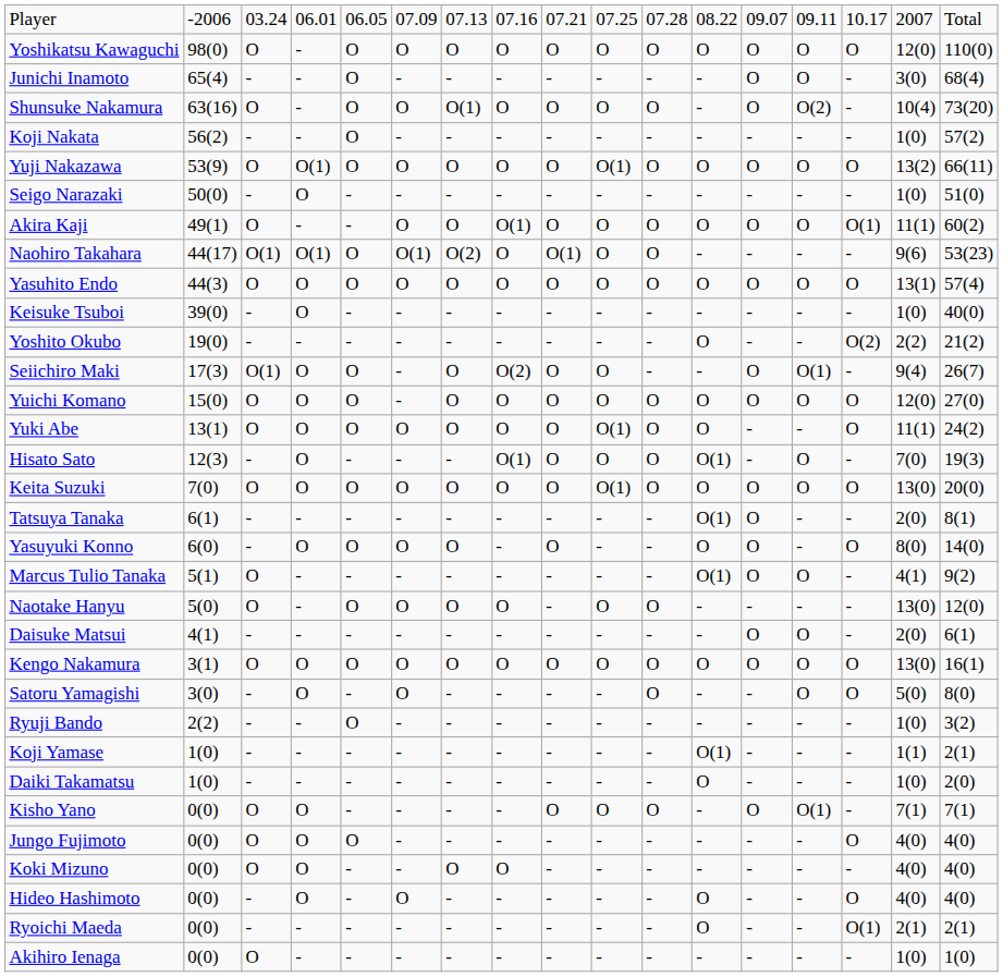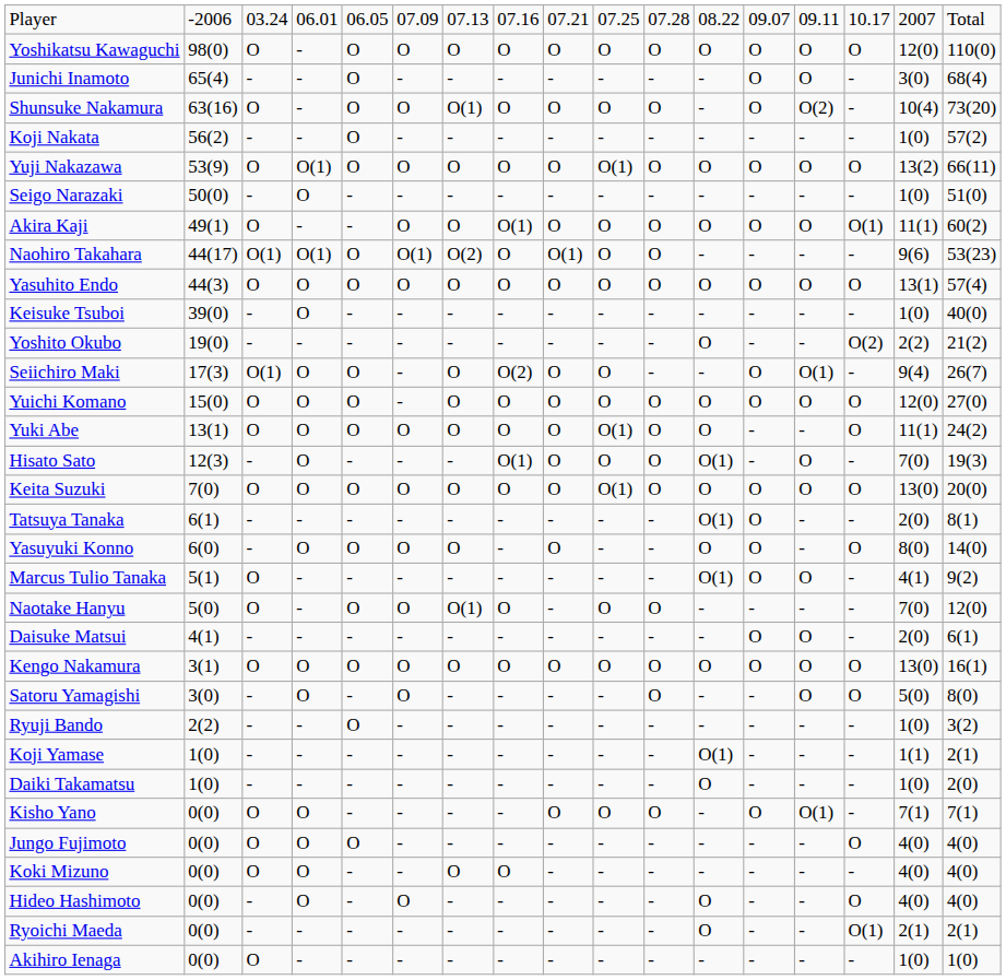Naotake Hanyu | column 7: O -> O(1)
Naotake Hanyu | column 16: 13(0) -> 7(0)
